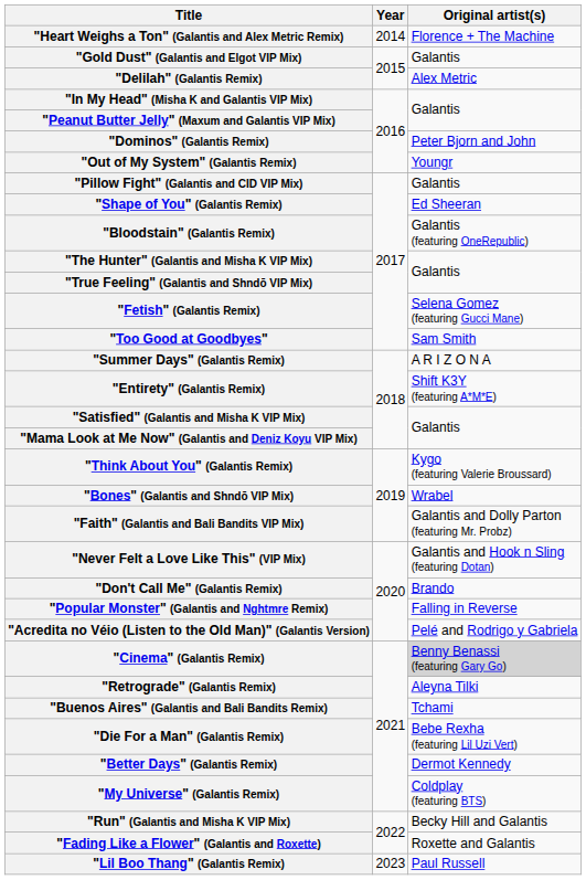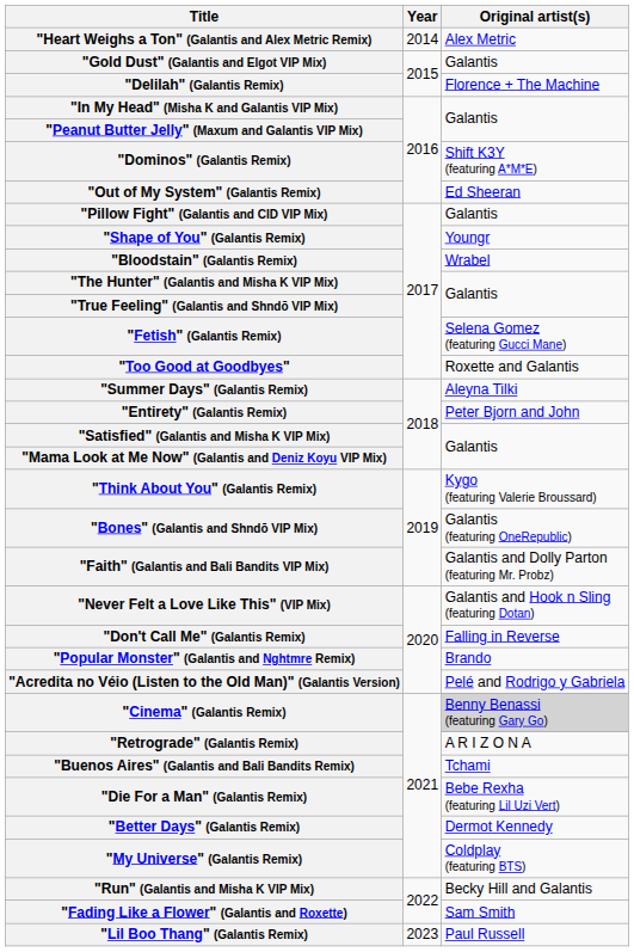"Heart Weighs a Ton" (Galantis and Alex Metric Remix) | Original artist(s): Florence + The Machine -> Alex Metric
"Delilah" (Galantis Remix) | Original artist(s): Alex Metric -> Florence + The Machine
"Dominos" (Galantis Remix) | Original artist(s): Peter Bjorn and John -> Shift K3Y (featuring A*M*E)
"Out of My System" (Galantis Remix) | Original artist(s): Youngr -> Ed Sheeran
"Shape of You" (Galantis Remix) | Original artist(s): Ed Sheeran -> Youngr
"Bloodstain" (Galantis Remix) | Original artist(s): Galantis (featuring OneRepublic) -> Wrabel
"Too Good at Goodbyes" | Original artist(s): Sam Smith -> Roxette and Galantis
"Summer Days" (Galantis Remix) | Original artist(s): A R I Z O N A -> Aleyna Tilki
"Entirety" (Galantis Remix) | Original artist(s): Shift K3Y (featuring A*M*E) -> Peter Bjorn and John
"Bones" (Galantis and Shndō VIP Mix) | Original artist(s): Wrabel -> Galantis (featuring OneRepublic)
"Don't Call Me" (Galantis Remix) | Original artist(s): Brando -> Falling in Reverse
"Popular Monster" (Galantis and Nghtmre Remix) | Original artist(s): Falling in Reverse -> Brando
"Retrograde" (Galantis Remix) | Original artist(s): Aleyna Tilki -> A R I Z O N A
"Fading Like a Flower" (Galantis and Roxette) | Original artist(s): Roxette and Galantis -> Sam Smith
